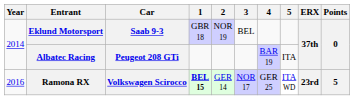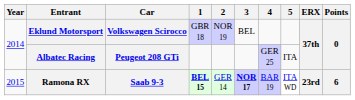Eklund Motorsport | Car: Saab 9-3 -> Volkswagen Scirocco
Albatec Racing | 4: BAR 19 -> GER 25
Ramona RX | Year: 2016 -> 2015
Ramona RX | Car: Volkswagen Scirocco -> Saab 9-3
Ramona RX | 3: normal -> bold
Ramona RX | 4: GER 25 -> BAR 19
Ramona RX | Points: 5 -> 6
